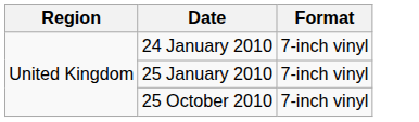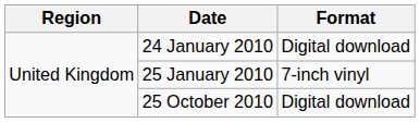24 January 2010 | Format: 7-inch vinyl -> Digital download
25 October 2010 | Format: 7-inch vinyl -> Digital download
